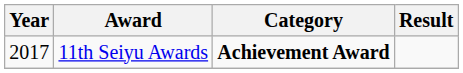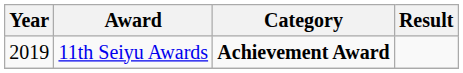11th Seiyu Awards | Year: 2017 -> 2019
